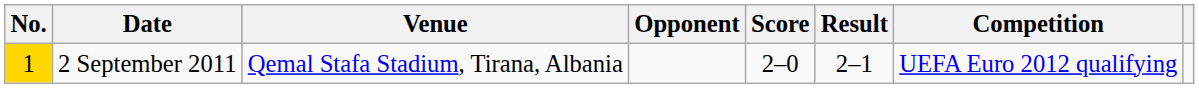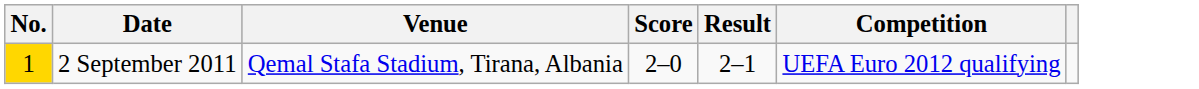- column: Opponent
